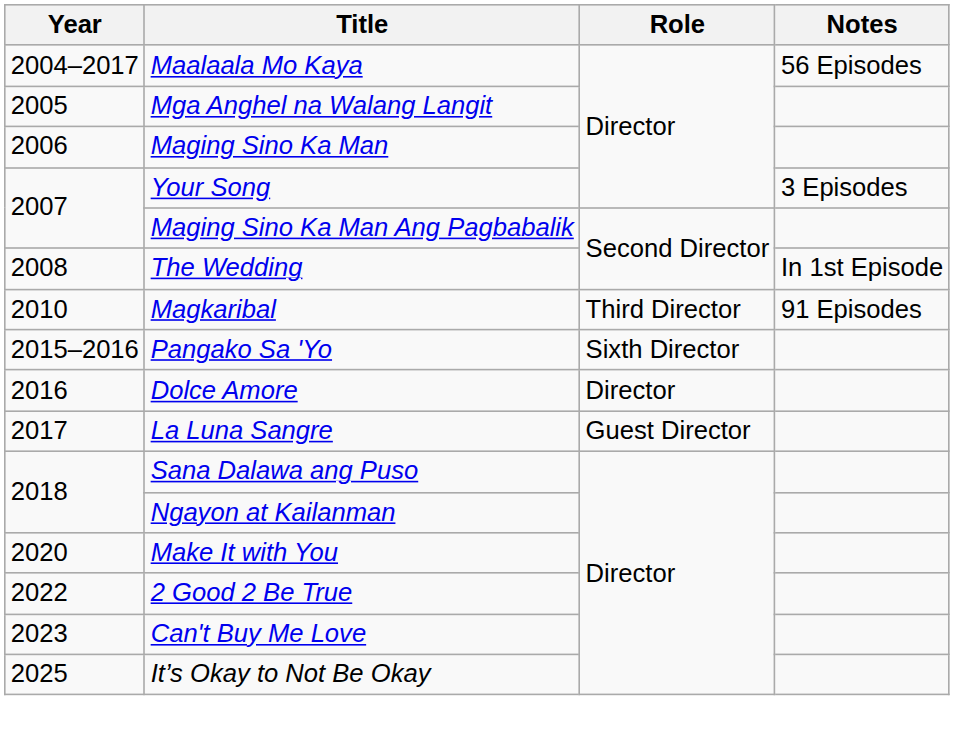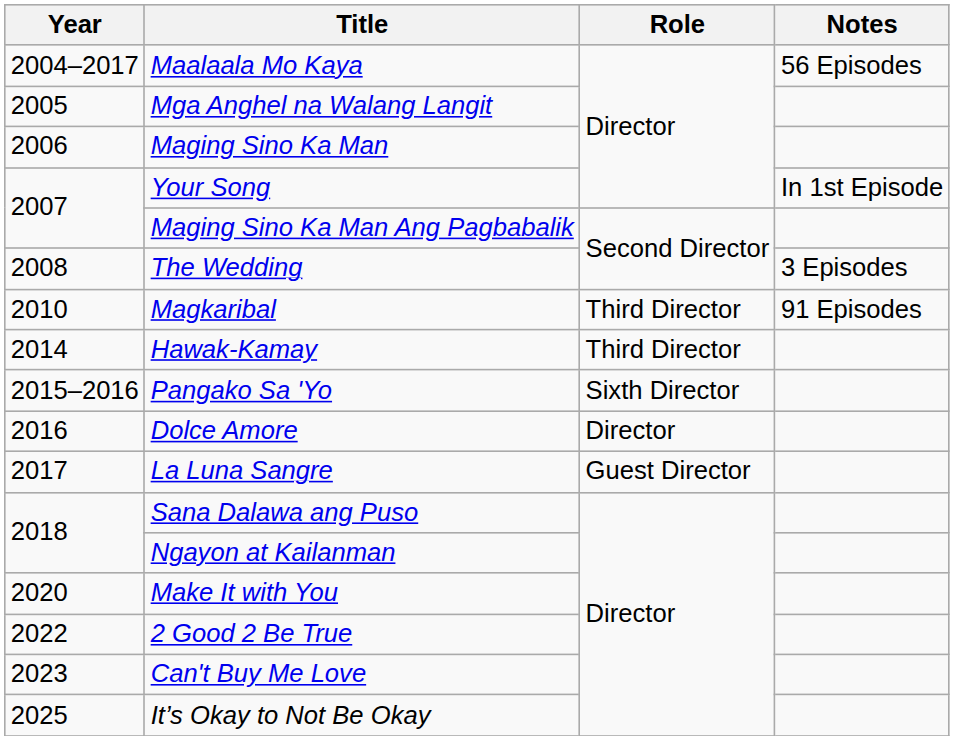Your Song | Notes: 3 Episodes -> In 1st Episode
The Wedding | Notes: In 1st Episode -> 3 Episodes
+ row: 2014 | Hawak-Kamay | Third Director
